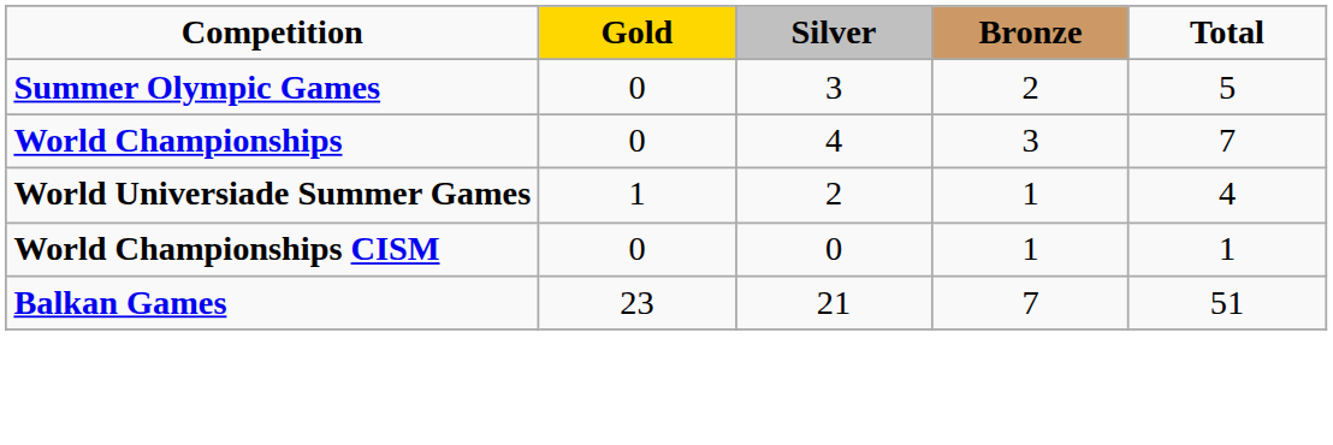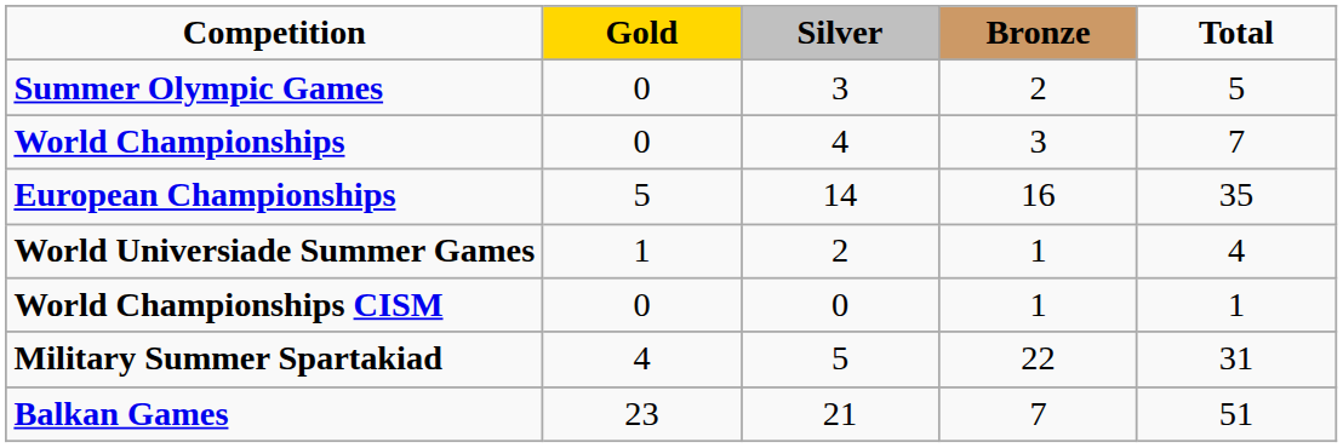+ row: European Championships | 5 | 14 | 16 | 35
+ row: Military Summer Spartakiad | 4 | 5 | 22 | 31
